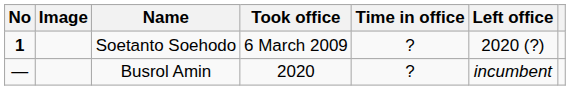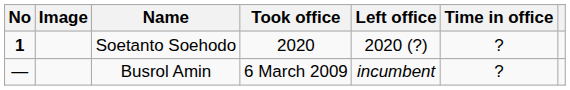columns swapped: Left office <-> Time in office
Soetanto Soehodo | Took office: 6 March 2009 -> 2020
Busrol Amin | Took office: 2020 -> 6 March 2009
